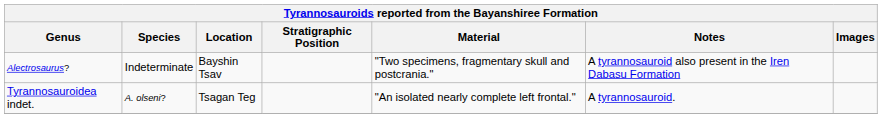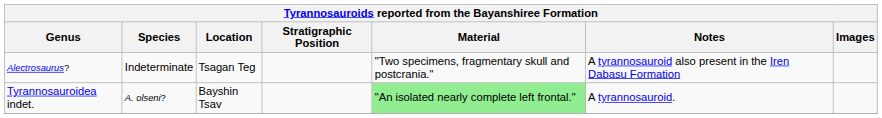Alectrosaurus? | Location: Bayshin Tsav -> Tsagan Teg
Tyrannosauroidea indet. | Location: Tsagan Teg -> Bayshin Tsav
Tyrannosauroidea indet. | Material: no background -> lightgreen background
